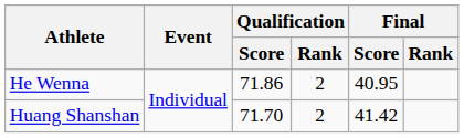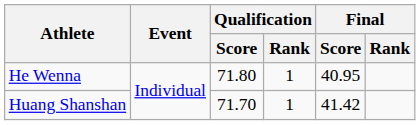He Wenna | Qualification / Score: 71.86 -> 71.80
He Wenna | Qualification / Rank: 2 -> 1
Huang Shanshan | Qualification / Rank: 2 -> 1
